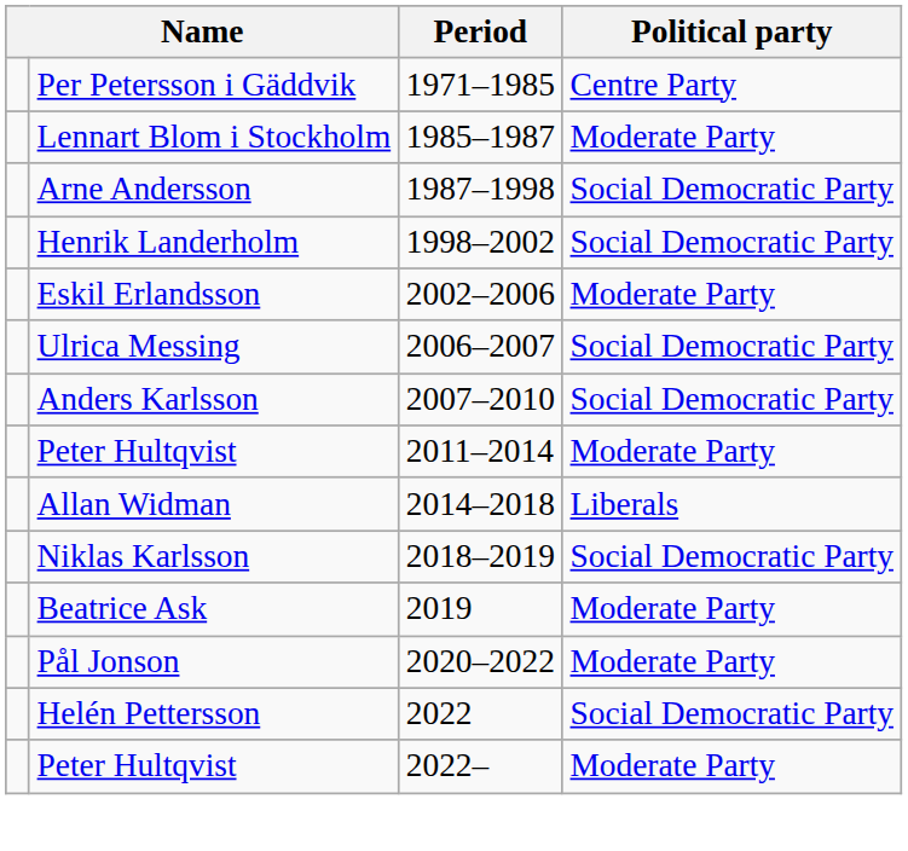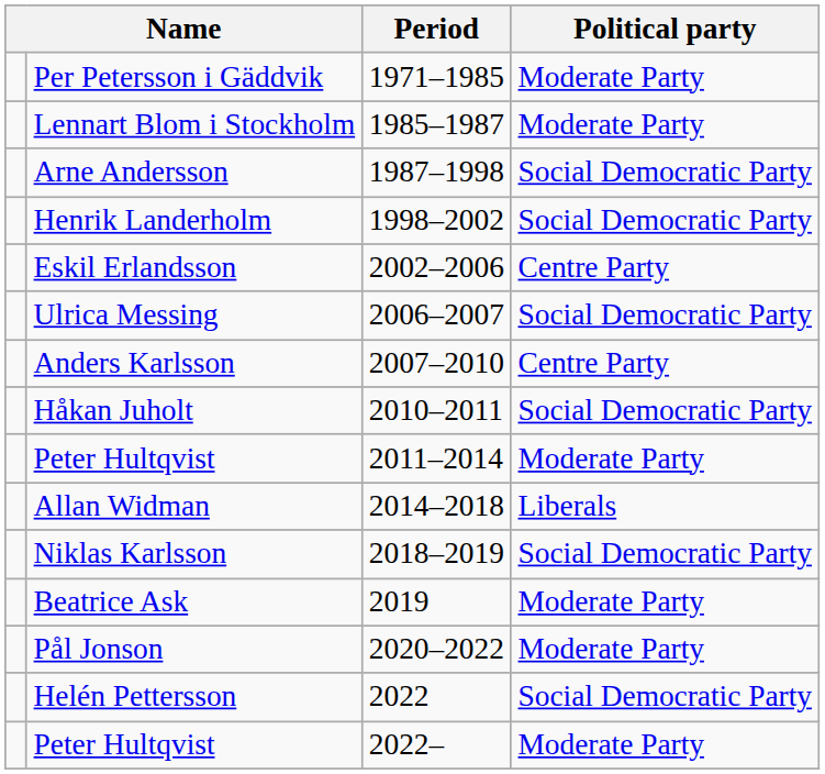Per Petersson i Gäddvik | Political party: Centre Party -> Moderate Party
Eskil Erlandsson | Political party: Moderate Party -> Centre Party
Anders Karlsson | Political party: Social Democratic Party -> Centre Party
+ row: Håkan Juholt | 2010–2011 | Social Democratic Party
